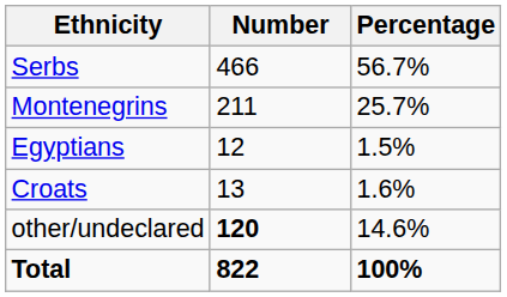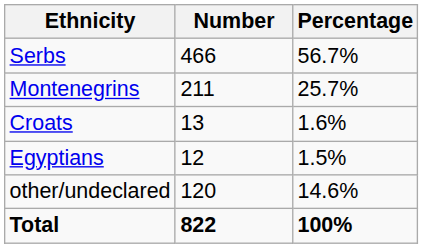rows swapped: Croats <-> Egyptians
other/undeclared | Number: bold -> normal
